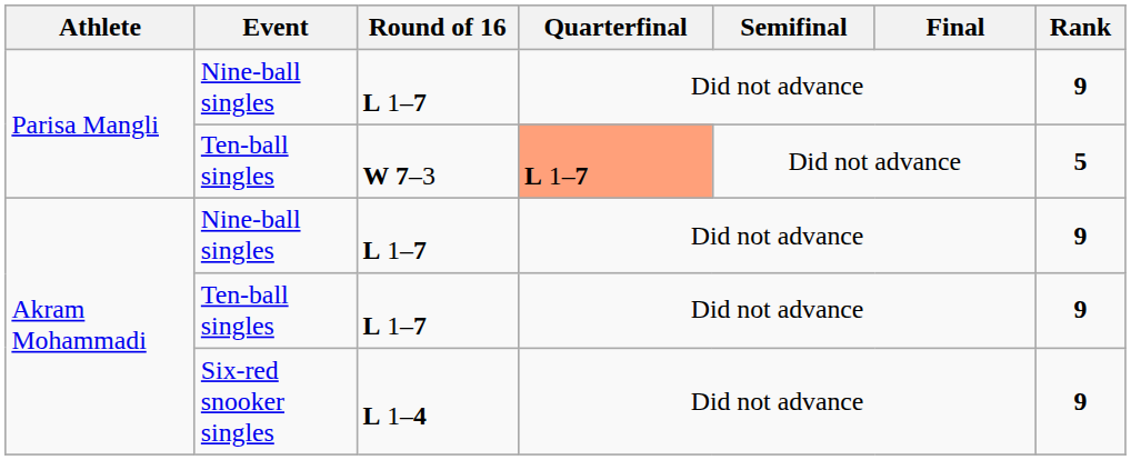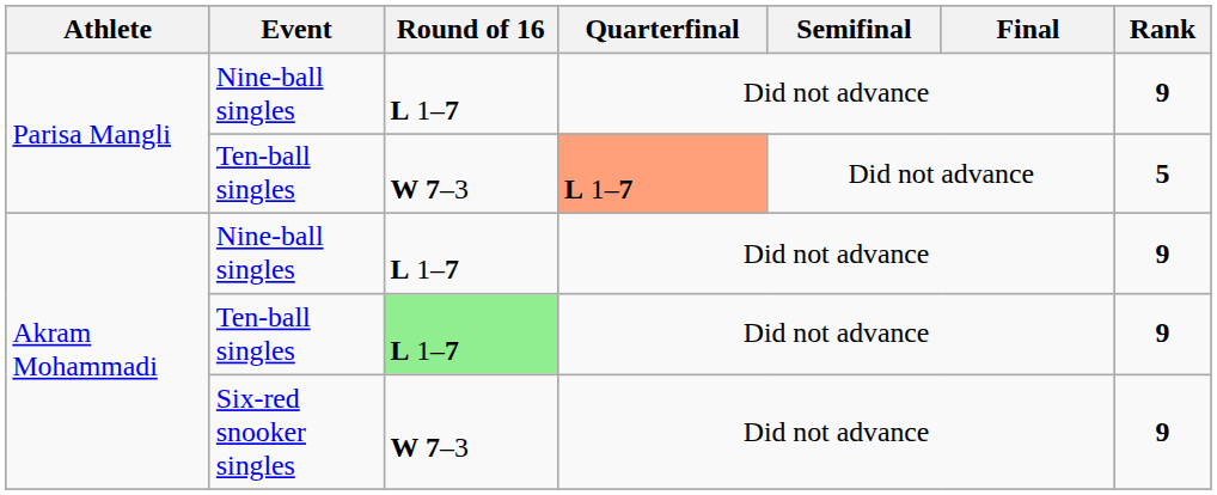Akram Mohammadi / Ten-ball singles | Round of 16: no background -> lightgreen background
Six-red snooker singles | Round of 16: L 1–4 -> W 7–3
